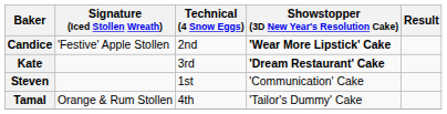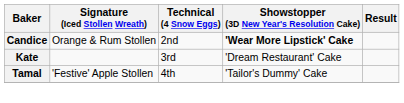Candice | Signature (Iced Stollen Wreath): 'Festive' Apple Stollen -> Orange & Rum Stollen
Kate | Showstopper (3D New Year's Resolution Cake): bold -> normal
- row: Steven | 1st | 'Communication' Cake
Tamal | Signature (Iced Stollen Wreath): Orange & Rum Stollen -> 'Festive' Apple Stollen
